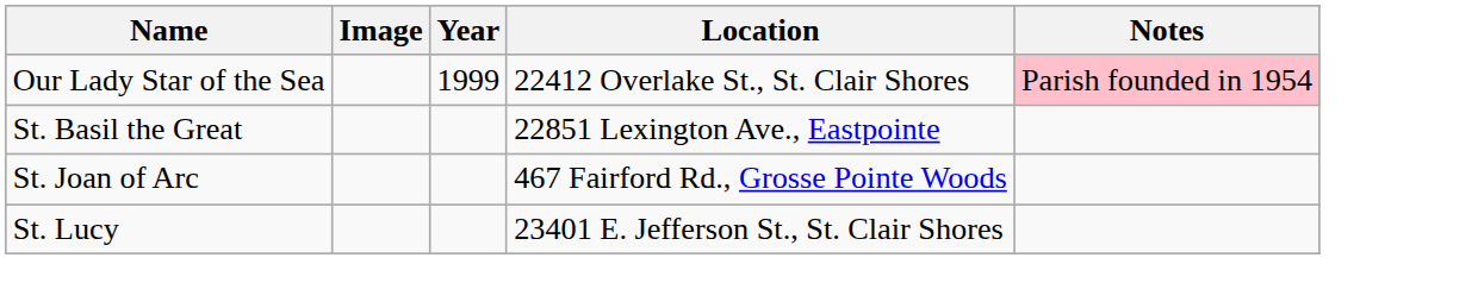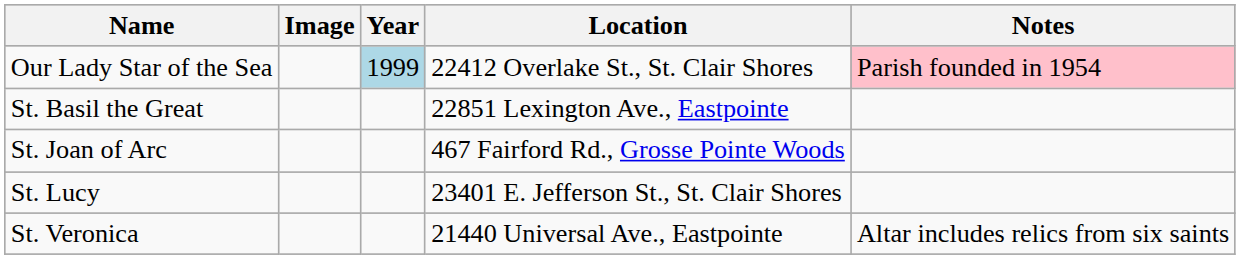Our Lady Star of the Sea | Year: no background -> lightblue background
+ row: St. Veronica | 21440 Universal Ave., Eastpointe | Altar includes relics from six saints
